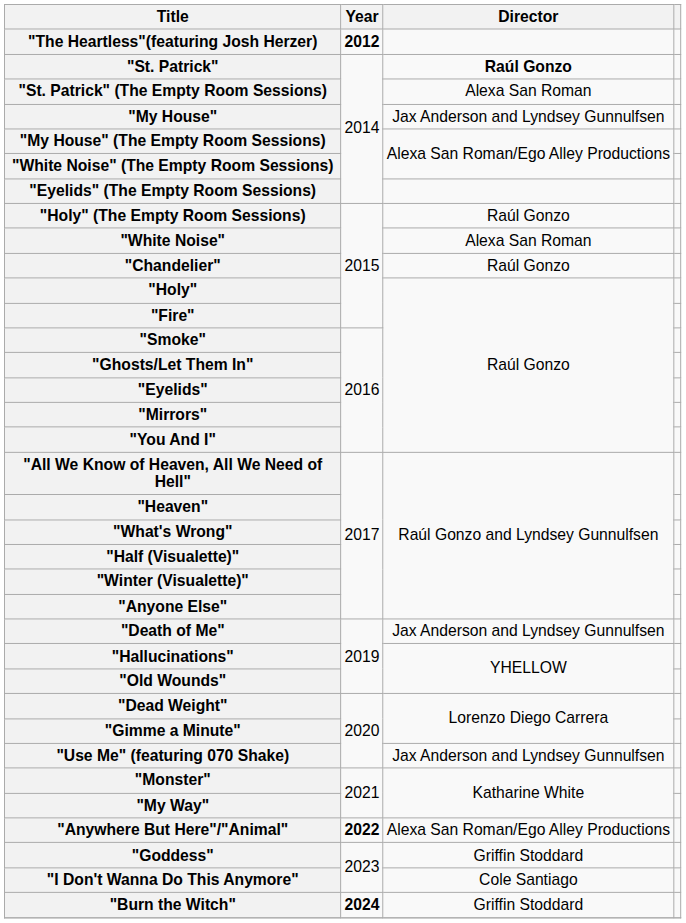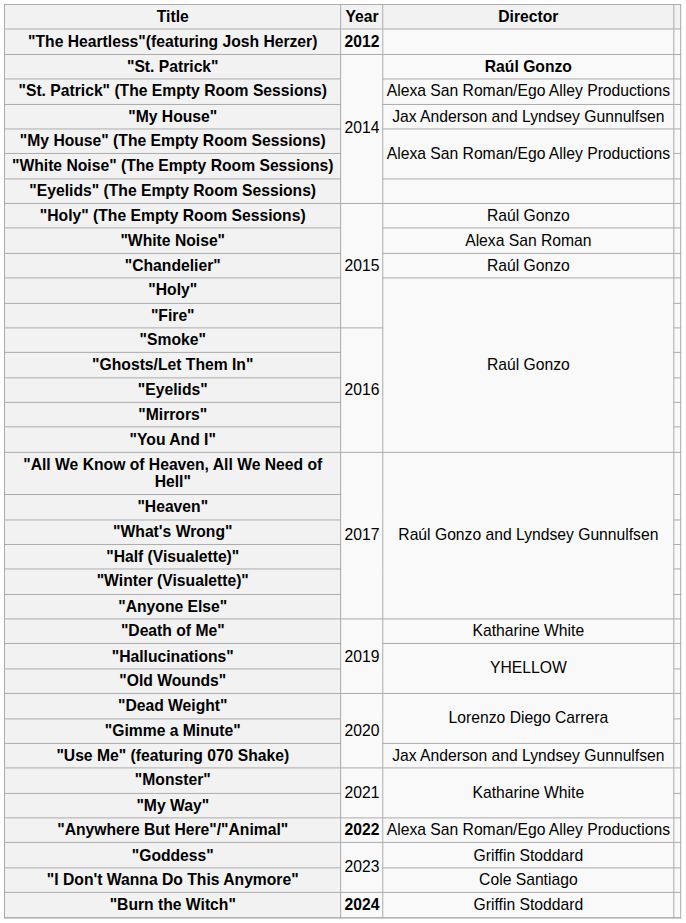"St. Patrick" (The Empty Room Sessions) | Director: Alexa San Roman -> Alexa San Roman/Ego Alley Productions
"Death of Me" | Director: Jax Anderson and Lyndsey Gunnulfsen -> Katharine White
